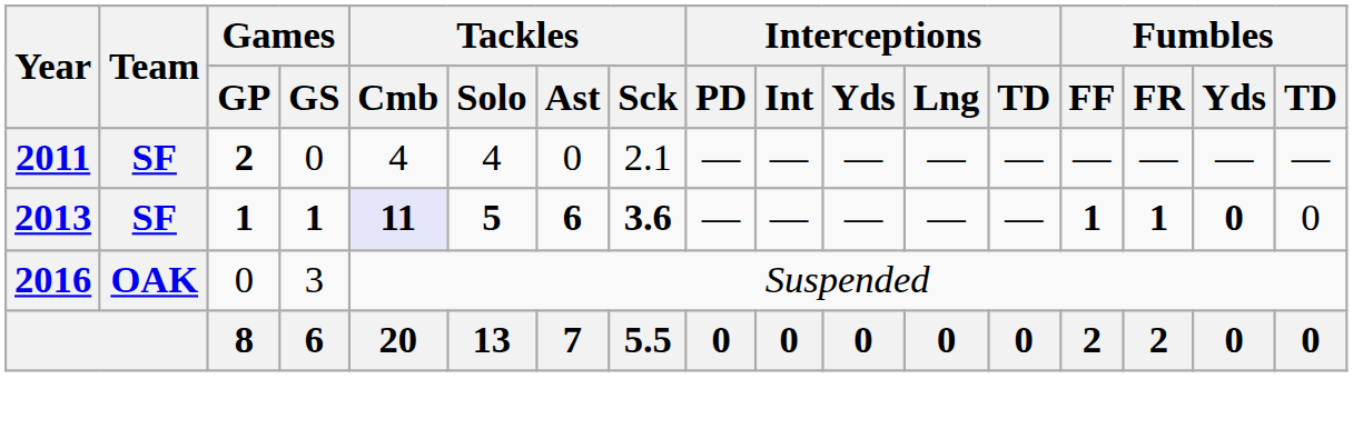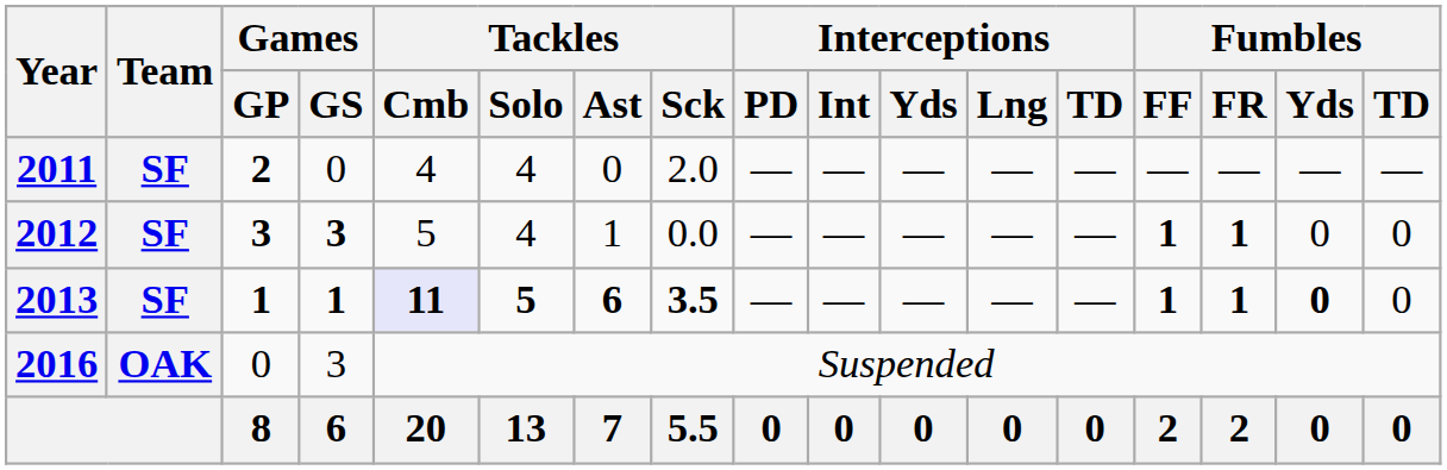2011 | Tackles / Sck: 2.1 -> 2.0
+ row: 2012 | SF | 3 | 3 | 5 | 4 | 1 | 0.0 | — | — | — | — | — | 1 | 1 | 0 | 0
2013 | Tackles / Sck: 3.6 -> 3.5
